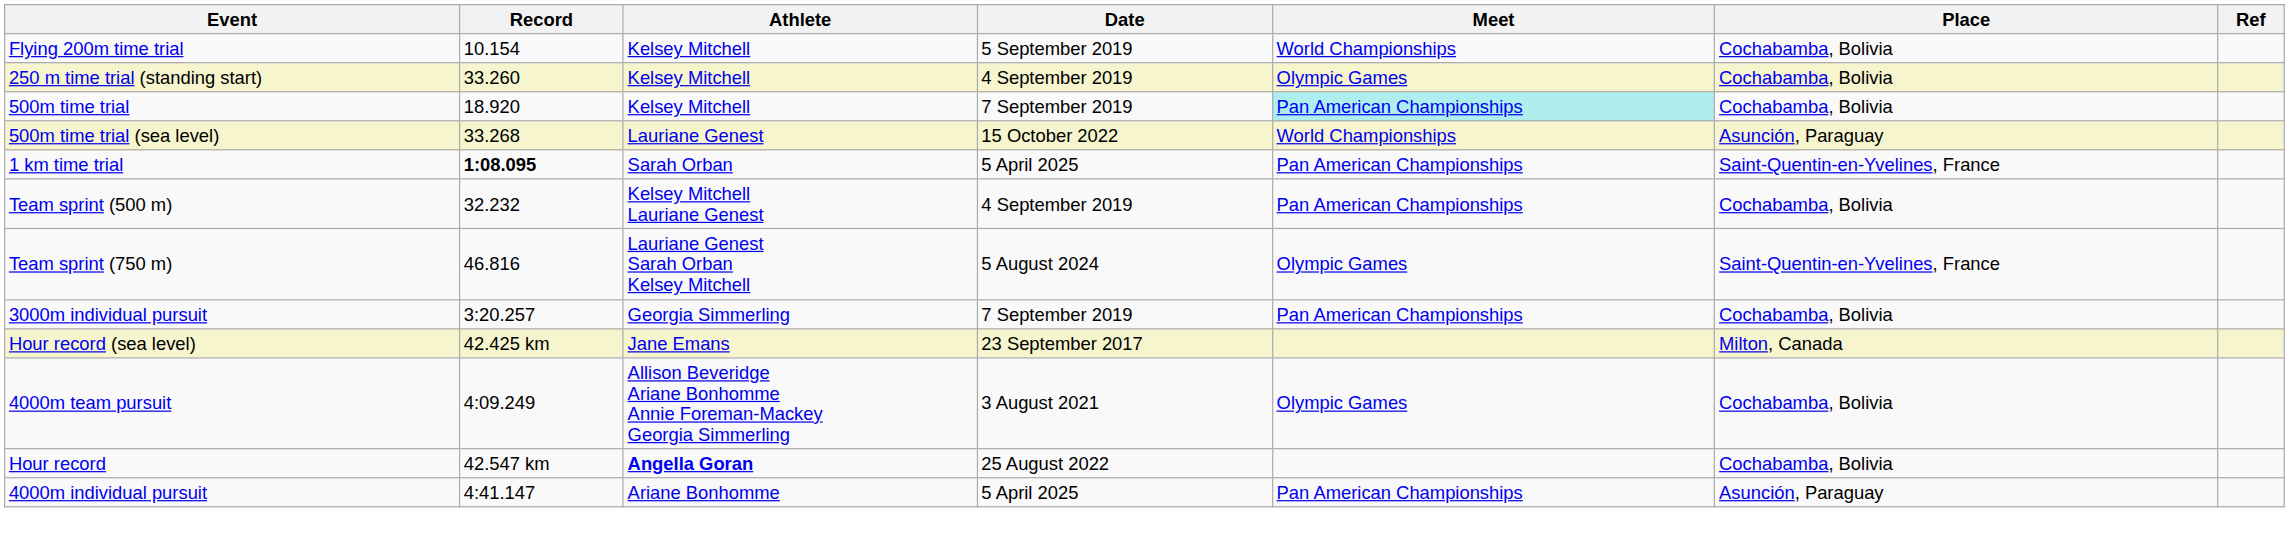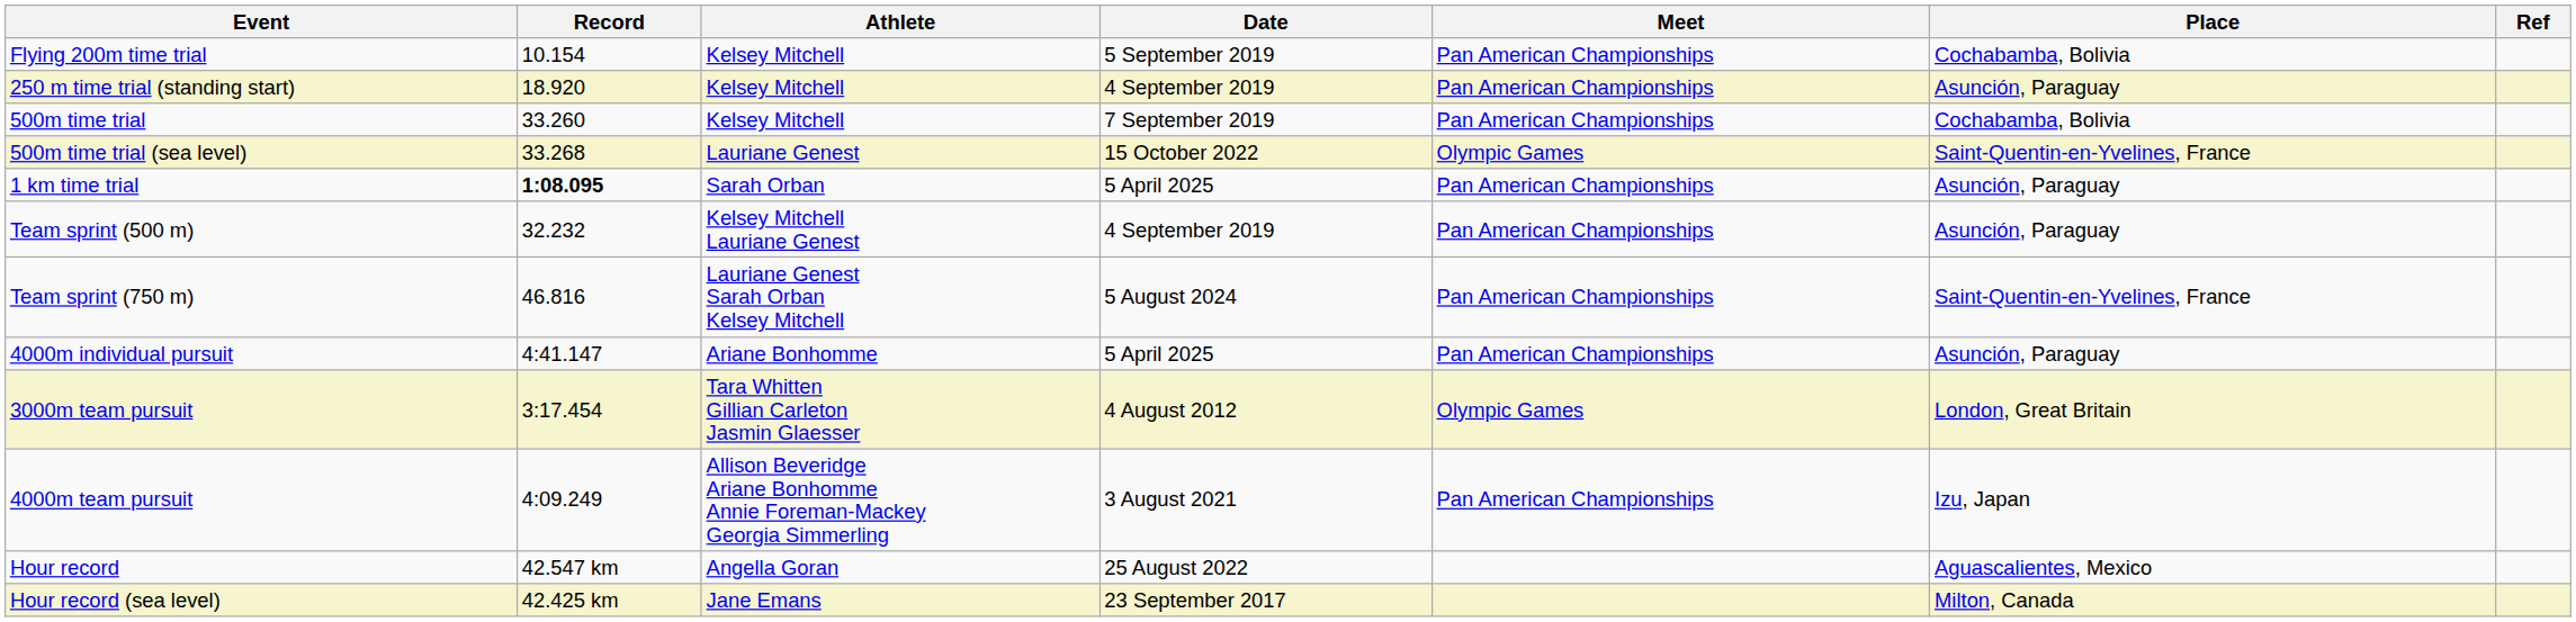Flying 200m time trial | Meet: World Championships -> Pan American Championships
250 m time trial (standing start) | Record: 33.260 -> 18.920
250 m time trial (standing start) | Meet: Olympic Games -> Pan American Championships
250 m time trial (standing start) | Place: Cochabamba, Bolivia -> Asunción, Paraguay
500m time trial | Record: 18.920 -> 33.260
500m time trial | Meet: paleturquoise background -> no background
500m time trial (sea level) | Meet: World Championships -> Olympic Games
500m time trial (sea level) | Place: Asunción, Paraguay -> Saint-Quentin-en-Yvelines, France
1 km time trial | Place: Saint-Quentin-en-Yvelines, France -> Asunción, Paraguay
Team sprint (500 m) | Place: Cochabamba, Bolivia -> Asunción, Paraguay
Team sprint (750 m) | Meet: Olympic Games -> Pan American Championships
- row: 3000m individual pursuit | 3:20.257 | Georgia Simmerling | 7 September 2019 | Pan American Championships | Cochabamba, Bolivia
rows swapped: 4000m individual pursuit <-> Hour record (sea level)
+ row: 3000m team pursuit | 3:17.454 | Tara Whitten Gillian Carleton Jasmin Glaesser | 4 August 2012 | Olympic Games | London, Great Britain
4000m team pursuit | Meet: Olympic Games -> Pan American Championships
4000m team pursuit | Place: Cochabamba, Bolivia -> Izu, Japan
Hour record | Athlete: bold -> normal
Hour record | Place: Cochabamba, Bolivia -> Aguascalientes, Mexico
